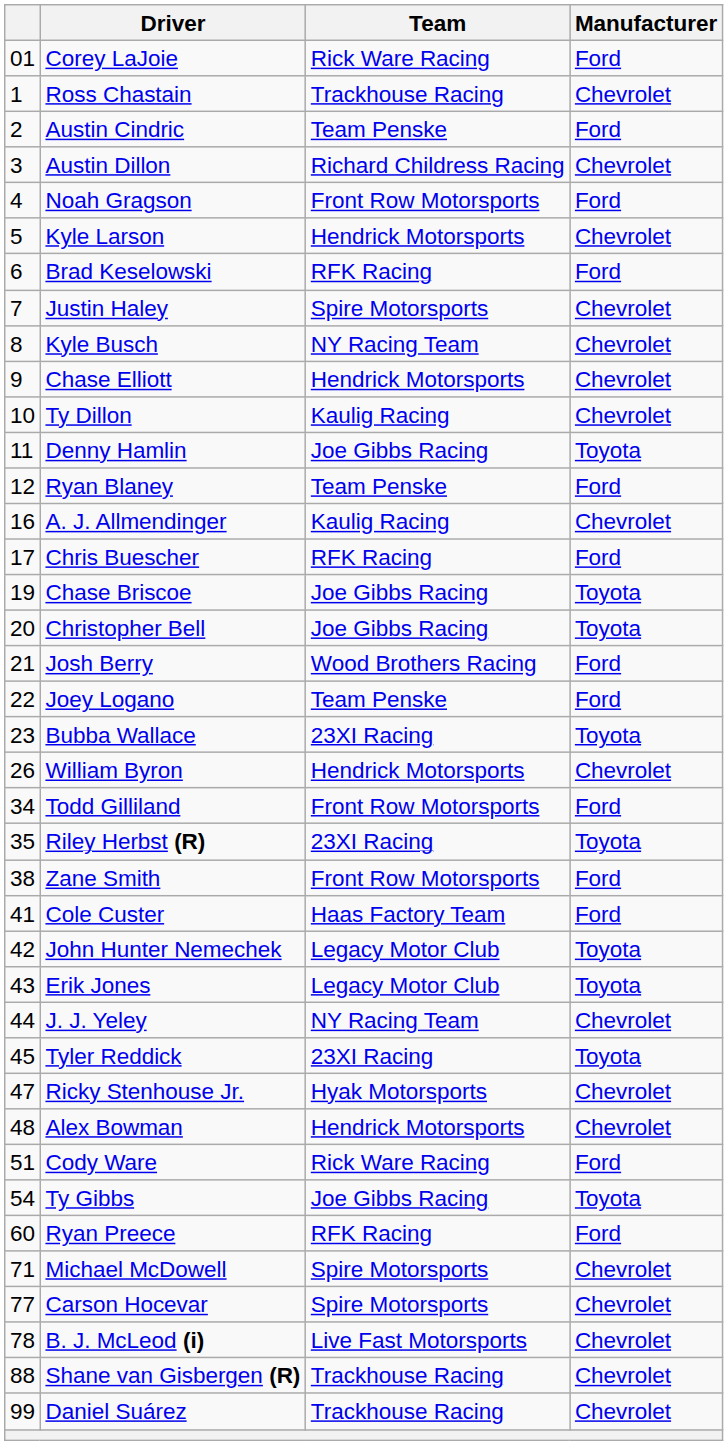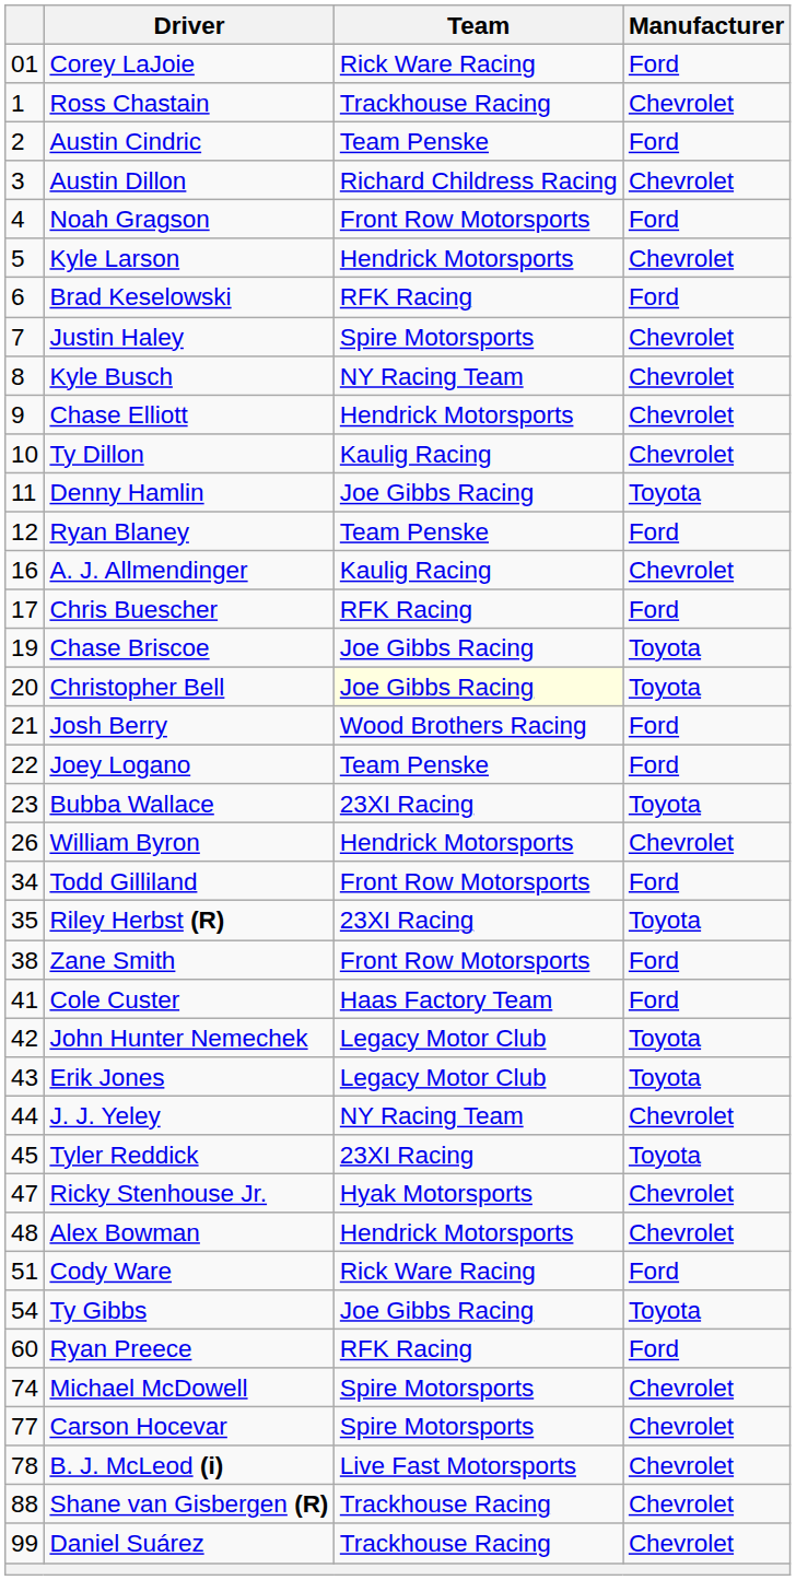Christopher Bell | Team: no background -> lightyellow background
Michael McDowell | column 1: 71 -> 74
